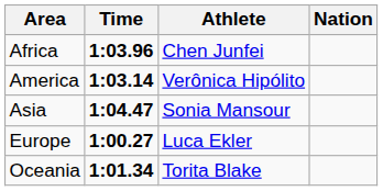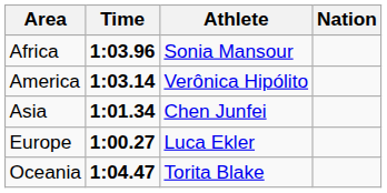Africa | Athlete: Chen Junfei -> Sonia Mansour
Asia | Time: 1:04.47 -> 1:01.34
Asia | Athlete: Sonia Mansour -> Chen Junfei
Oceania | Time: 1:01.34 -> 1:04.47
